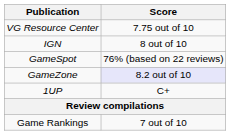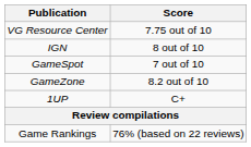GameSpot | Score: 76% (based on 22 reviews) -> 7 out of 10
GameZone | Score: lavender background -> no background
Game Rankings | Score: 7 out of 10 -> 76% (based on 22 reviews)
